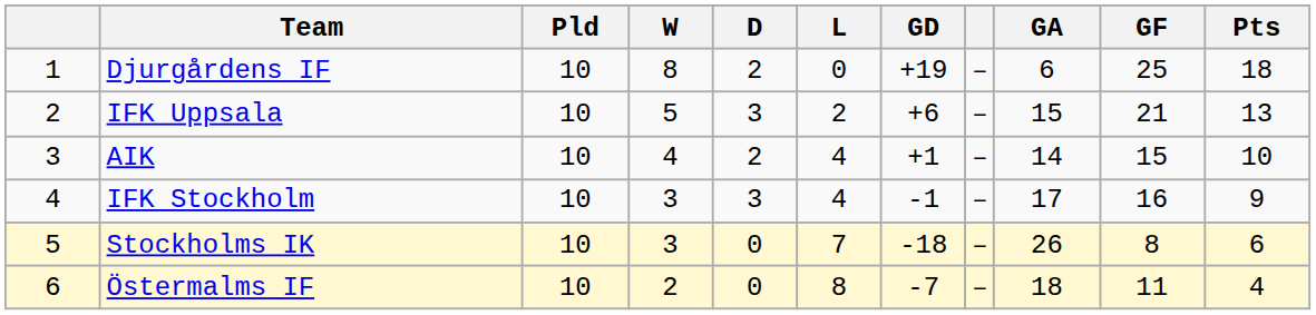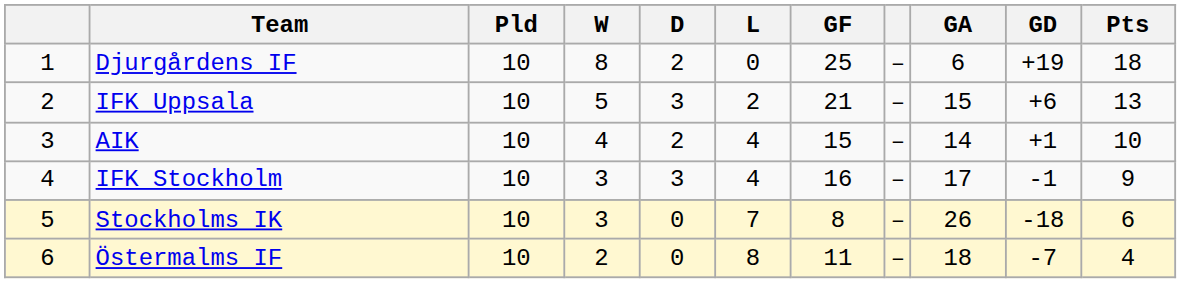columns swapped: GF <-> GD
